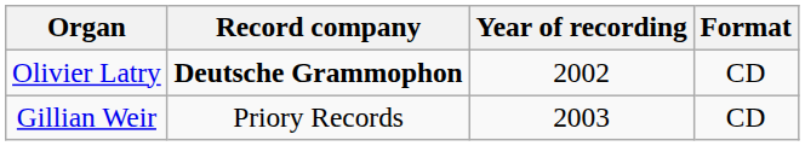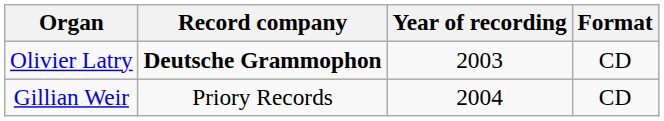Olivier Latry | Year of recording: 2002 -> 2003
Gillian Weir | Year of recording: 2003 -> 2004
